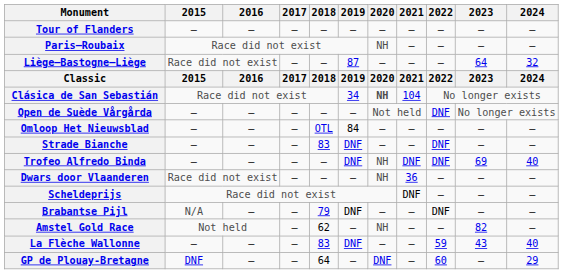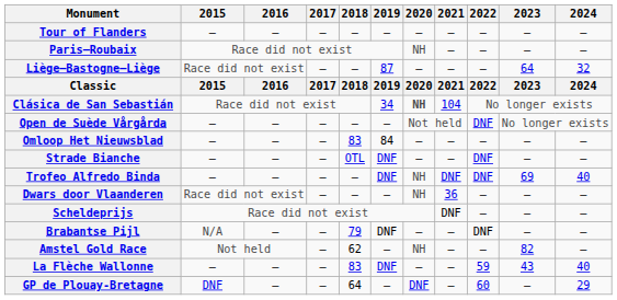Omloop Het Nieuwsblad | 2018: OTL -> 83
Strade Bianche | 2018: 83 -> OTL
